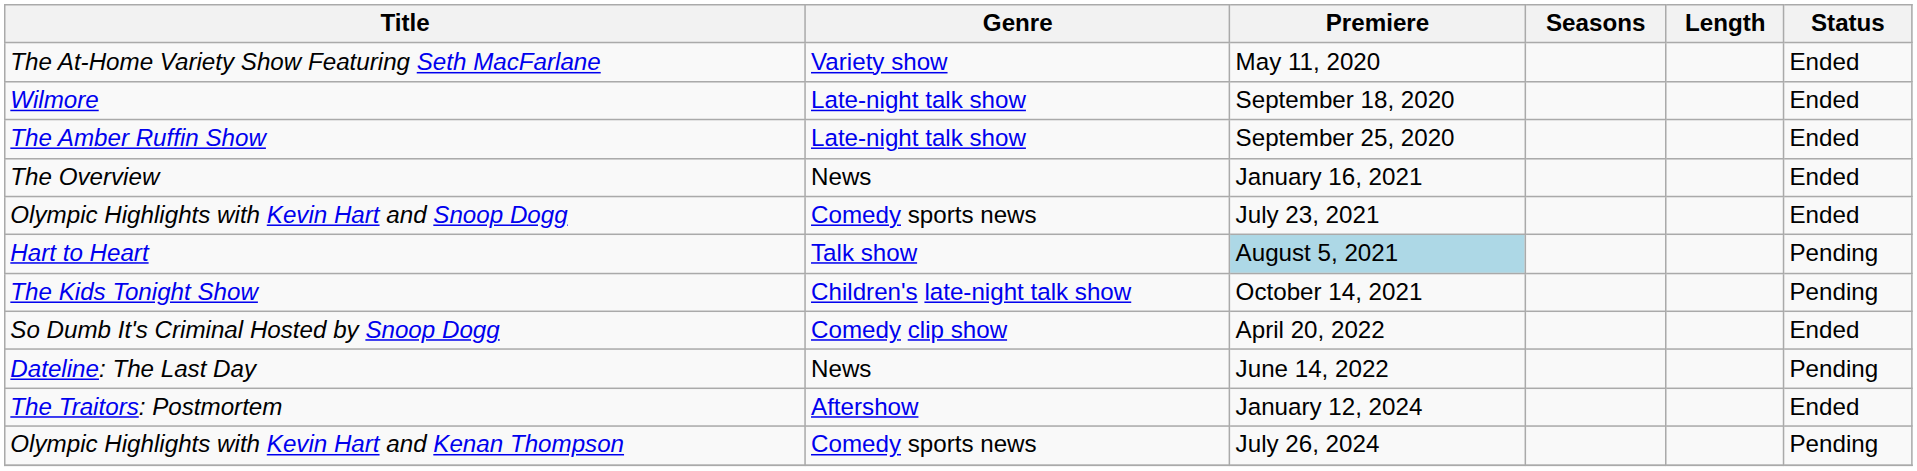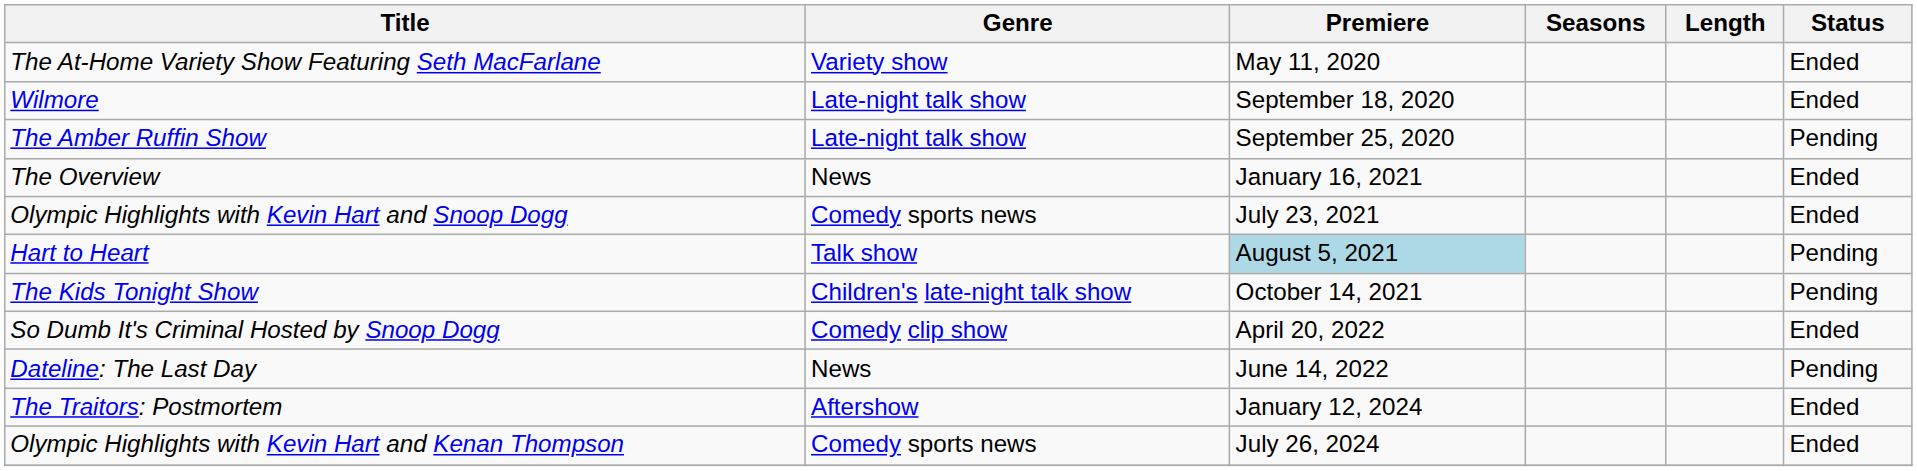The Amber Ruffin Show | Status: Ended -> Pending
Olympic Highlights with Kevin Hart and Kenan Thompson | Status: Pending -> Ended
